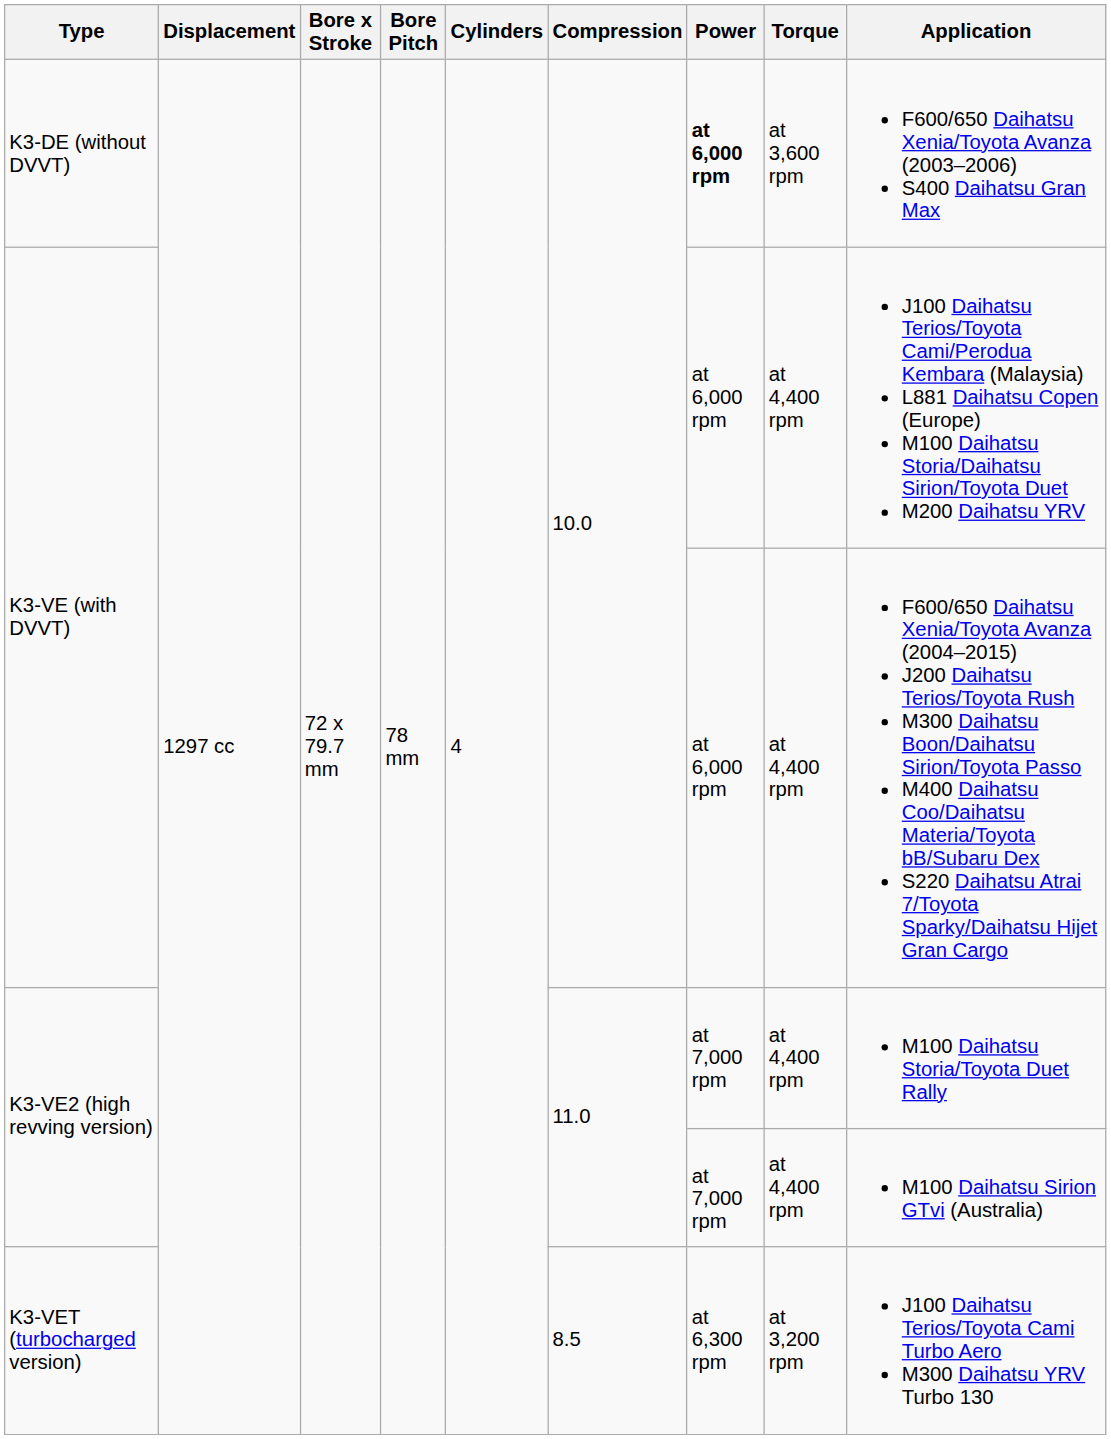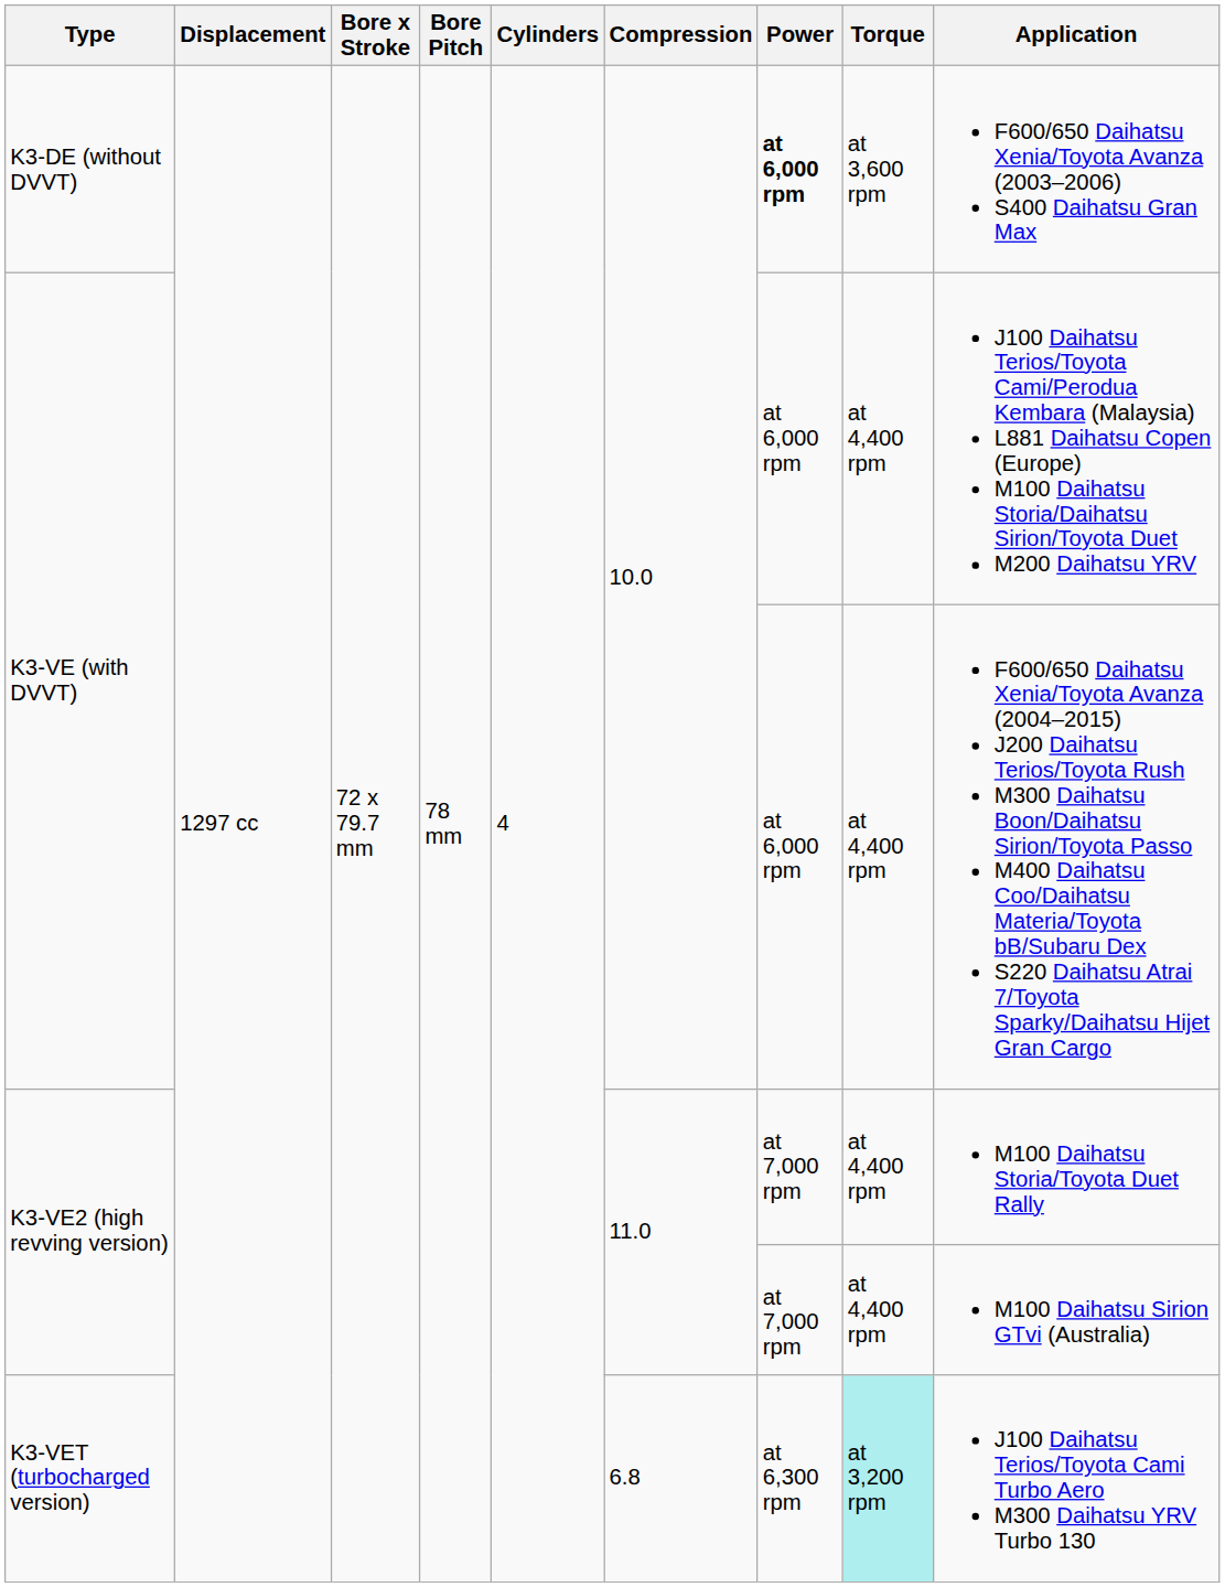K3-VET (turbocharged version) | Compression: 8.5 -> 6.8
K3-VET (turbocharged version) | Torque: no background -> paleturquoise background
